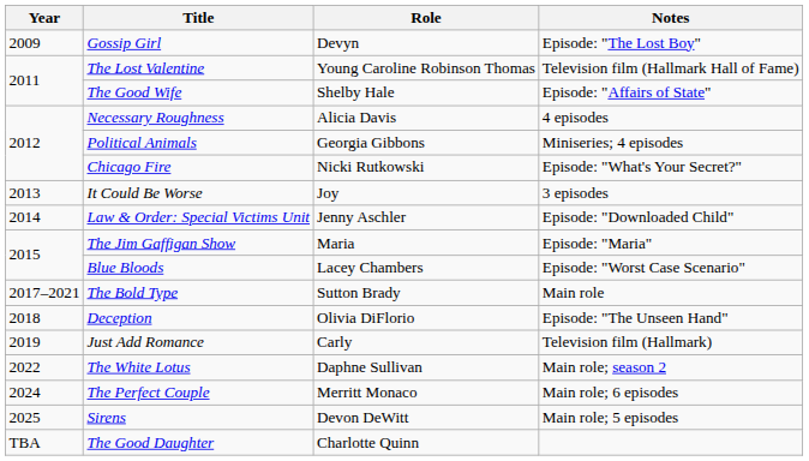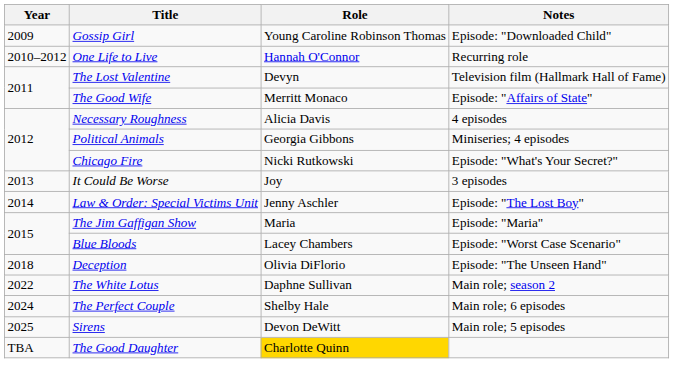Gossip Girl | Role: Devyn -> Young Caroline Robinson Thomas
Gossip Girl | Notes: Episode: "The Lost Boy" -> Episode: "Downloaded Child"
+ row: 2010–2012 | One Life to Live | Hannah O'Connor | Recurring role
The Lost Valentine | Role: Young Caroline Robinson Thomas -> Devyn
The Good Wife | Role: Shelby Hale -> Merritt Monaco
Law & Order: Special Victims Unit | Notes: Episode: "Downloaded Child" -> Episode: "The Lost Boy"
- row: 2017–2021 | The Bold Type | Sutton Brady | Main role
- row: 2019 | Just Add Romance | Carly | Television film (Hallmark)
The Perfect Couple | Role: Merritt Monaco -> Shelby Hale
The Good Daughter | Role: no background -> gold background
